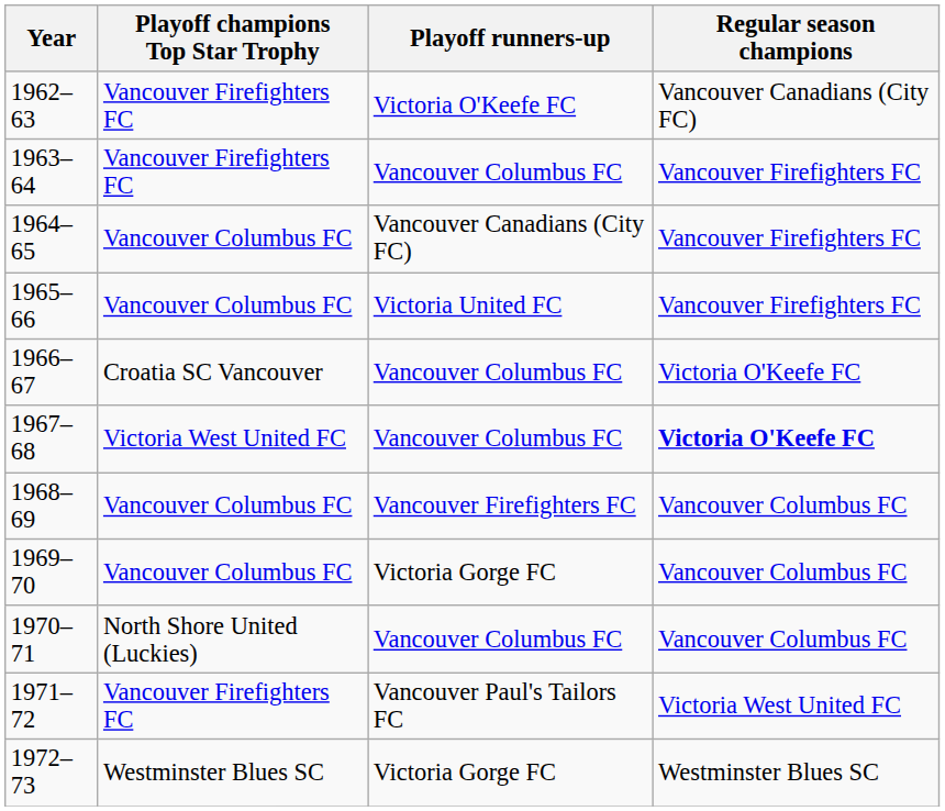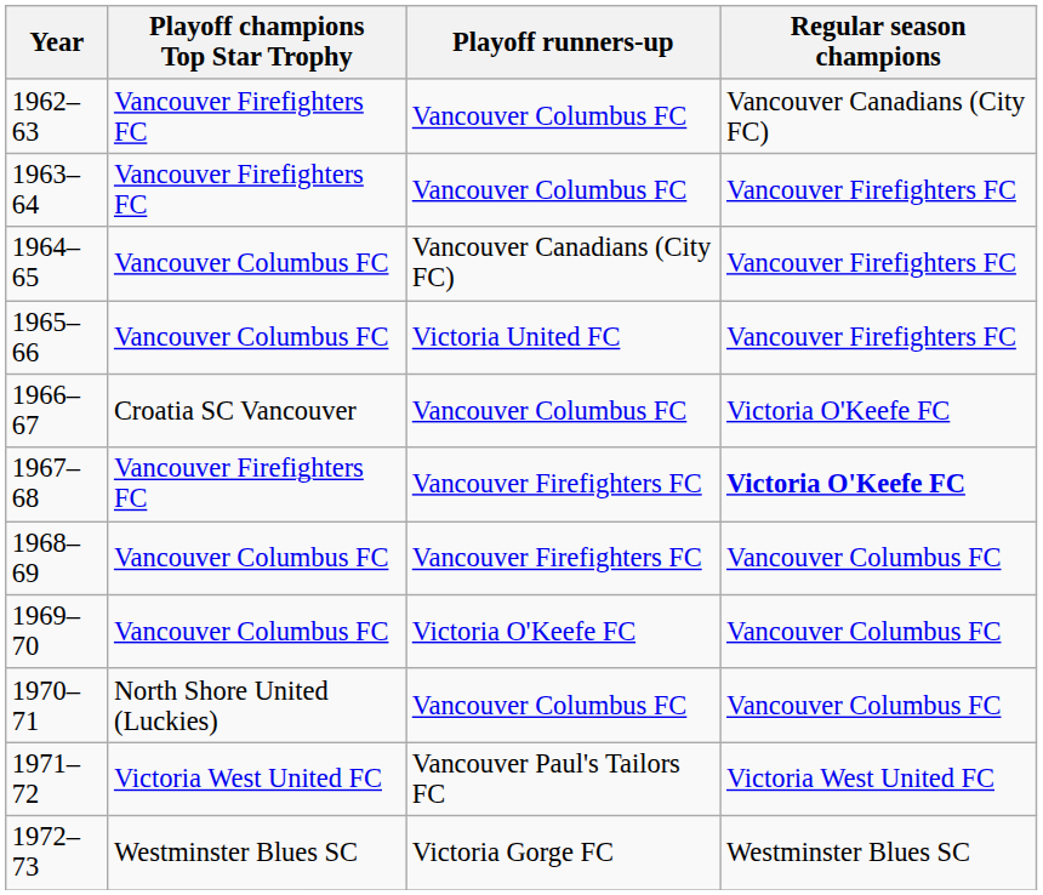1962–63 | Playoff runners-up: Victoria O'Keefe FC -> Vancouver Columbus FC
1967–68 | Playoff champions Top Star Trophy: Victoria West United FC -> Vancouver Firefighters FC
1967–68 | Playoff runners-up: Vancouver Columbus FC -> Vancouver Firefighters FC
1969–70 | Playoff runners-up: Victoria Gorge FC -> Victoria O'Keefe FC
1971–72 | Playoff champions Top Star Trophy: Vancouver Firefighters FC -> Victoria West United FC
